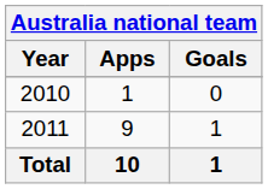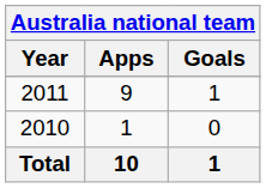rows swapped: 2010 <-> 2011
